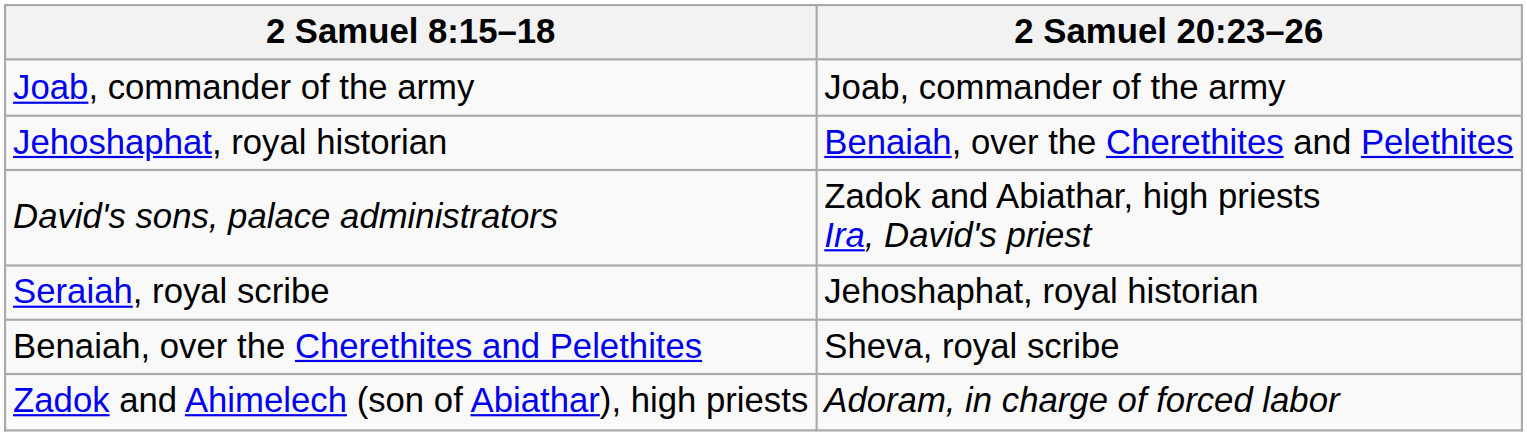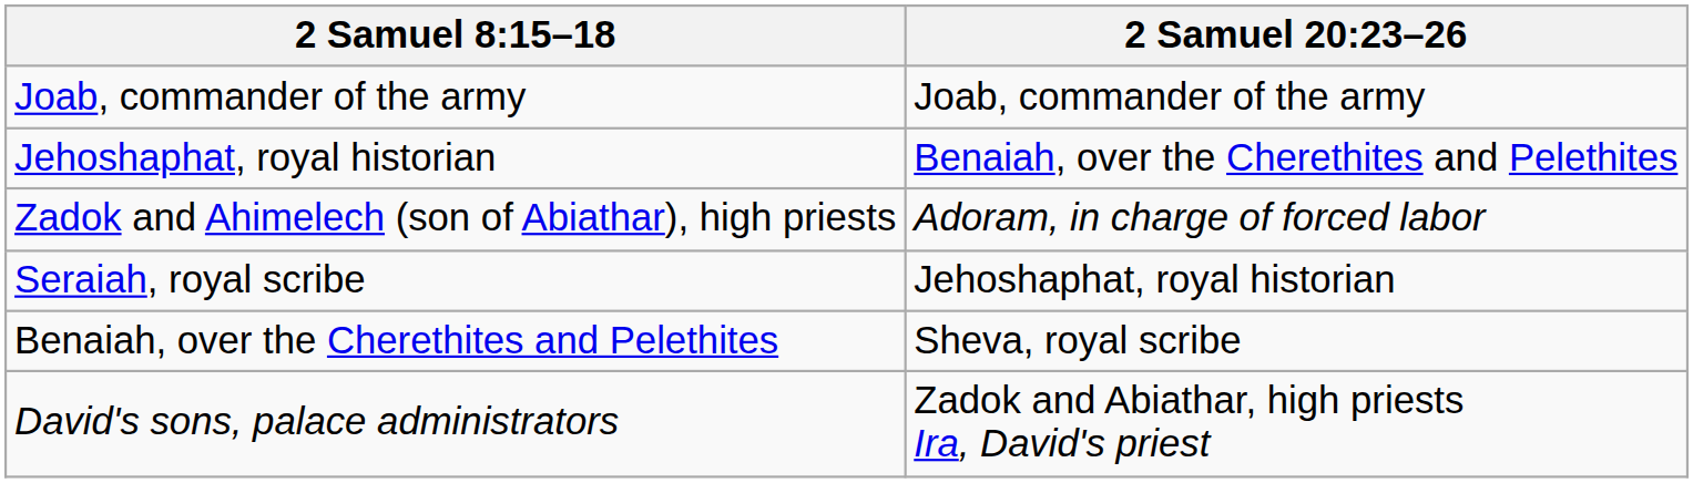rows swapped: Zadok and Ahimelech (son of Abiathar), high priests <-> David's sons, palace administrators
